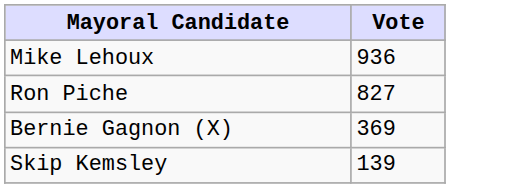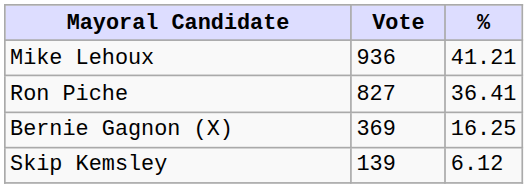+ column: % | 41.21 | 36.41 | 16.25 | 6.12
